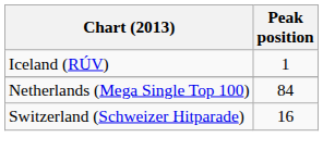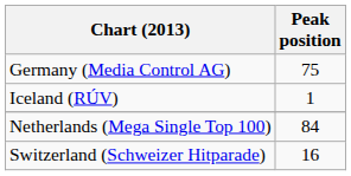+ row: Germany (Media Control AG) | 75
